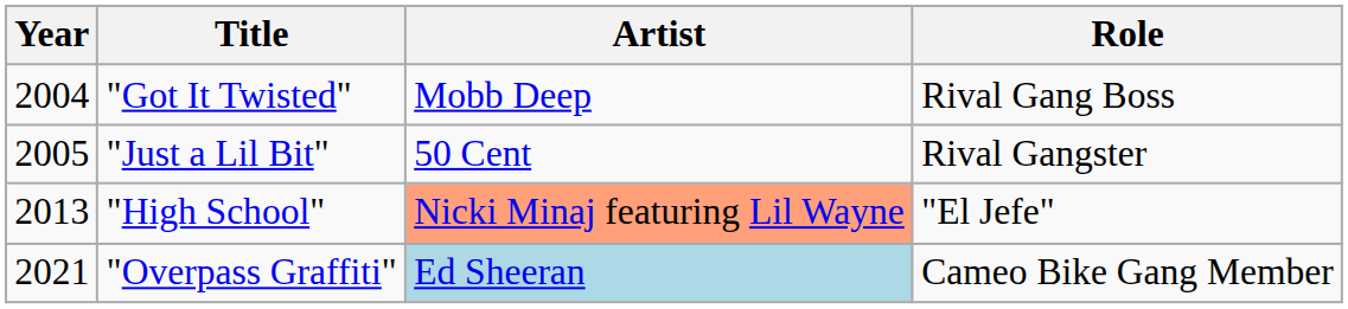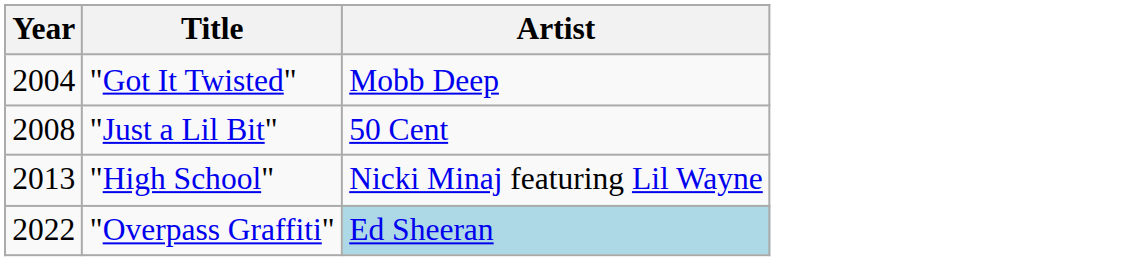- column: Role | Rival Gang Boss | Rival Gangster | "El Jefe" | Cameo Bike Gang Member
"Just a Lil Bit" | Year: 2005 -> 2008
"High School" | Artist: lightsalmon background -> no background
"Overpass Graffiti" | Year: 2021 -> 2022
